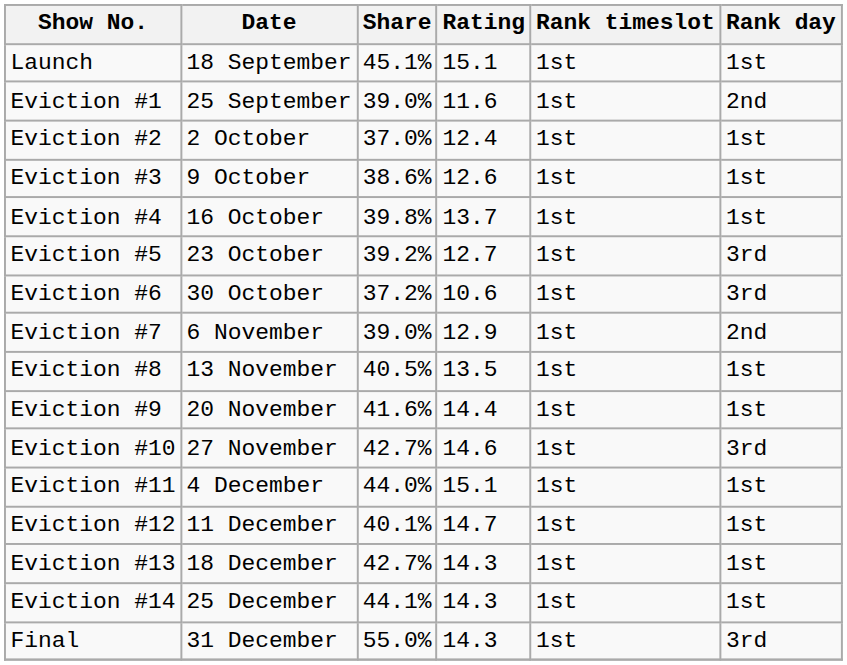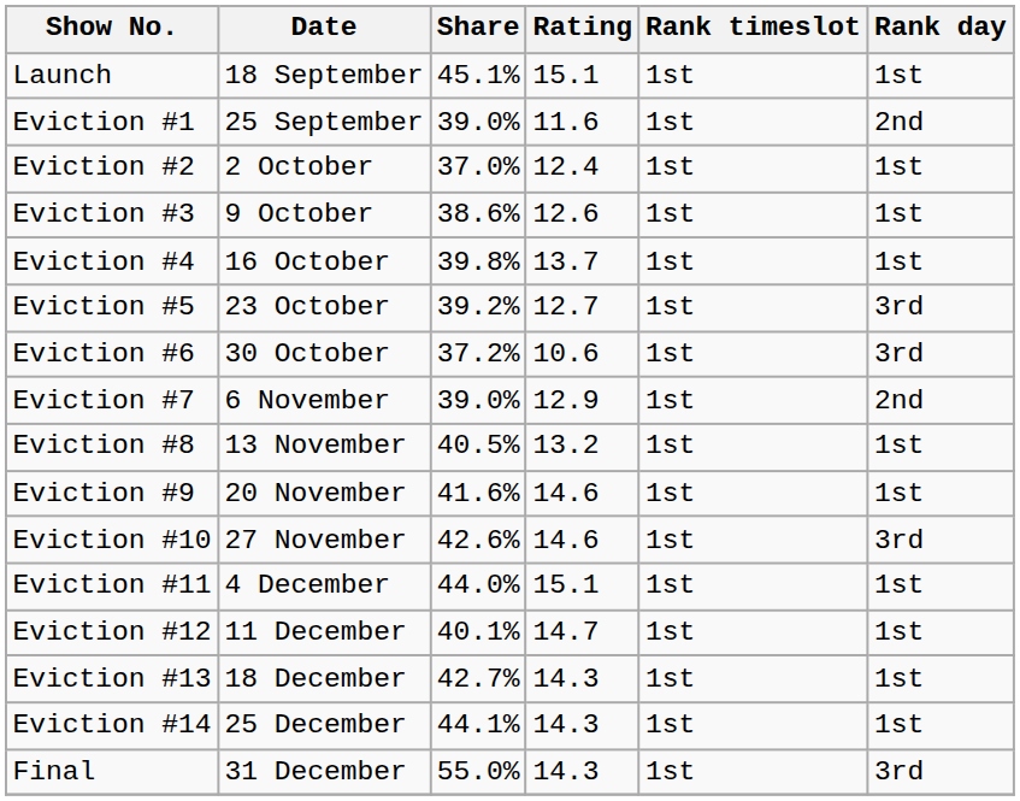Eviction #8 | Rating: 13.5 -> 13.2
Eviction #9 | Rating: 14.4 -> 14.6
Eviction #10 | Share: 42.7% -> 42.6%
